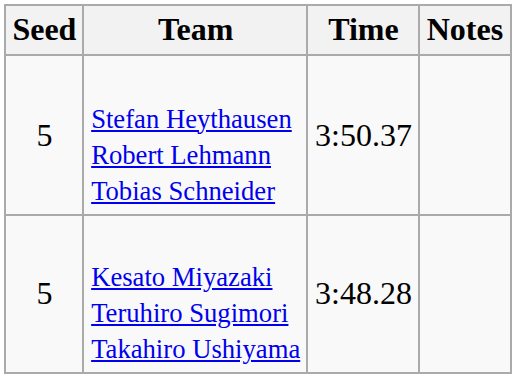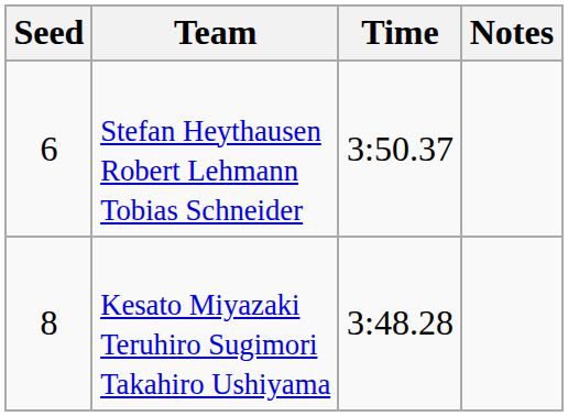Stefan Heythausen Robert Lehmann Tobias Schneider | Seed: 5 -> 6
Kesato Miyazaki Teruhiro Sugimori Takahiro Ushiyama | Seed: 5 -> 8
